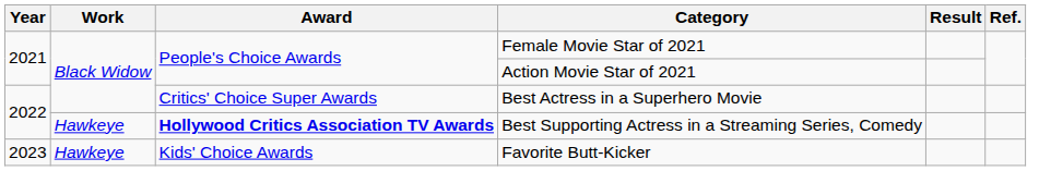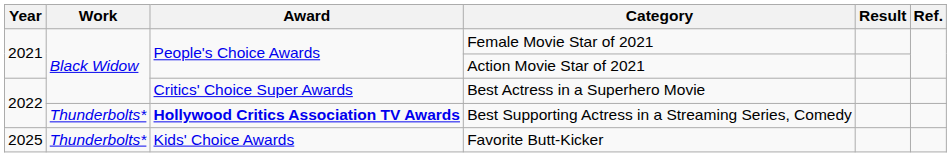Best Supporting Actress in a Streaming Series, Comedy | Work: Hawkeye -> Thunderbolts*
Favorite Butt-Kicker | Year: 2023 -> 2025
Favorite Butt-Kicker | Work: Hawkeye -> Thunderbolts*
